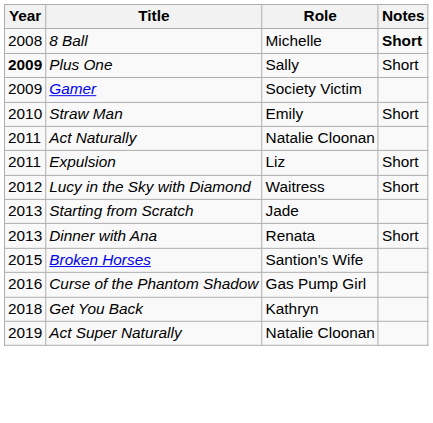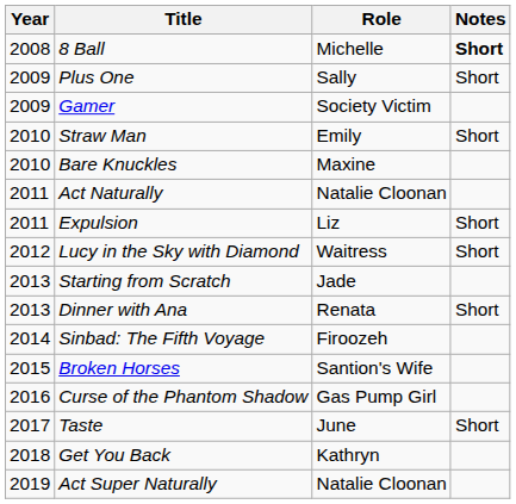Plus One | Year: bold -> normal
+ row: 2010 | Bare Knuckles | Maxine
+ row: 2014 | Sinbad: The Fifth Voyage | Firoozeh
+ row: 2017 | Taste | June | Short
